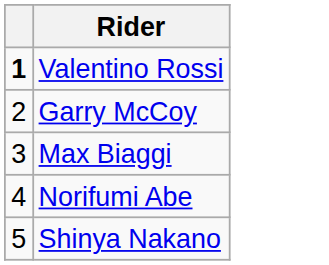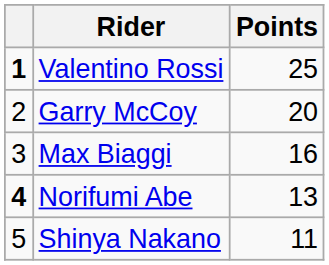+ column: Points | 25 | 20 | 16 | 13 | 11
Norifumi Abe | column 1: normal -> bold
